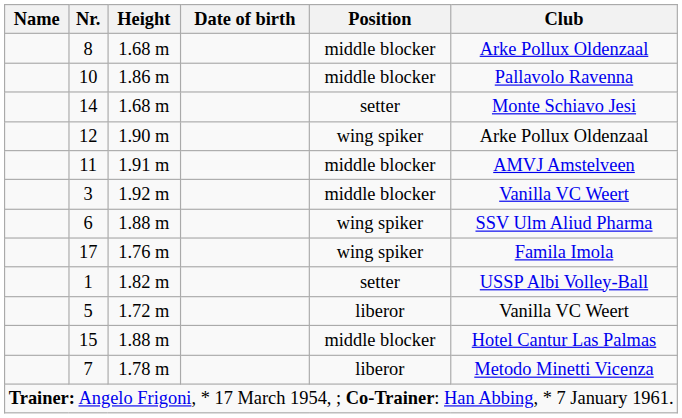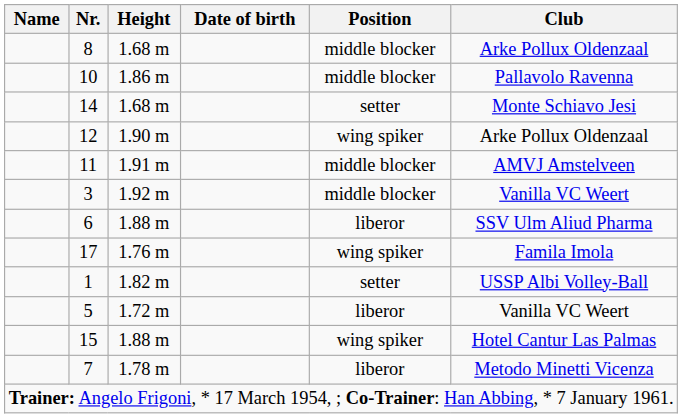6 | Position: wing spiker -> liberor
15 | Position: middle blocker -> wing spiker
